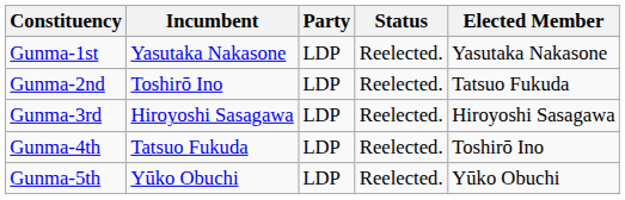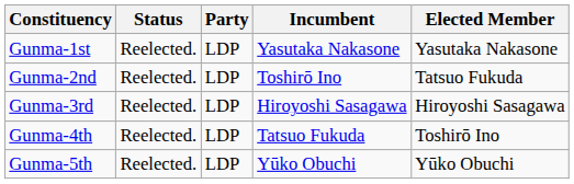columns swapped: Incumbent <-> Status
